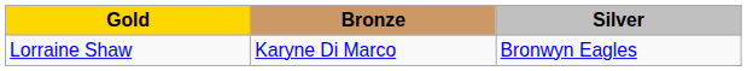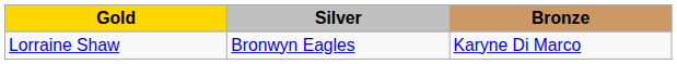columns swapped: Silver <-> Bronze
